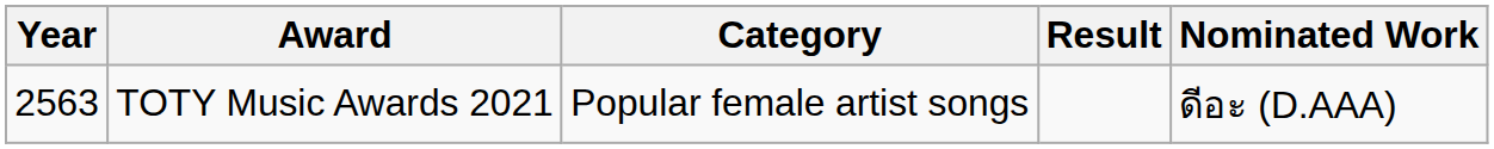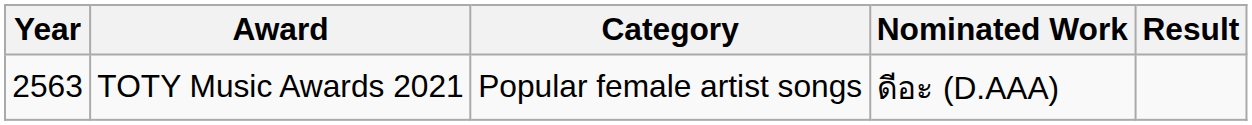columns swapped: Nominated Work <-> Result
